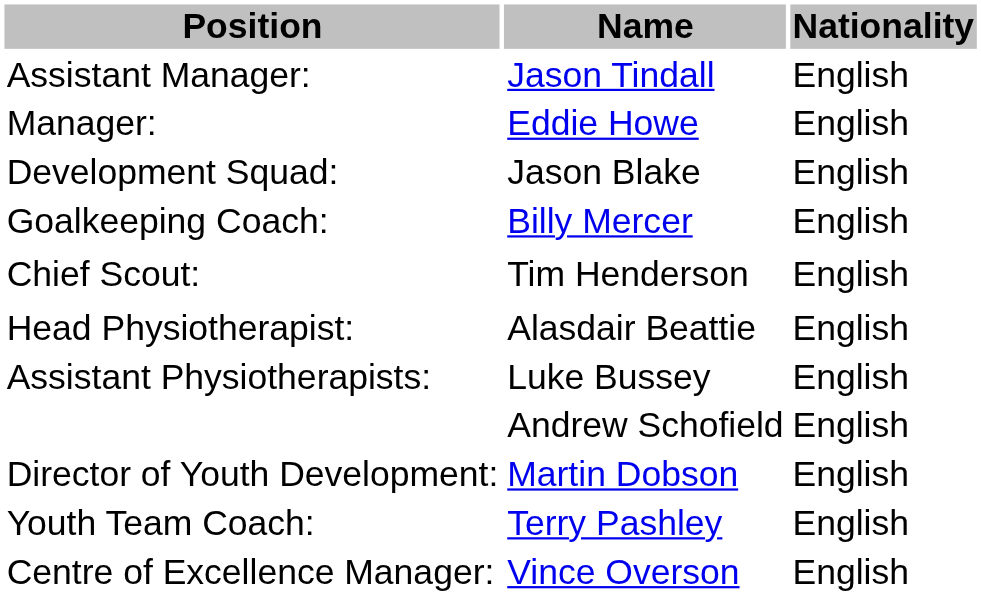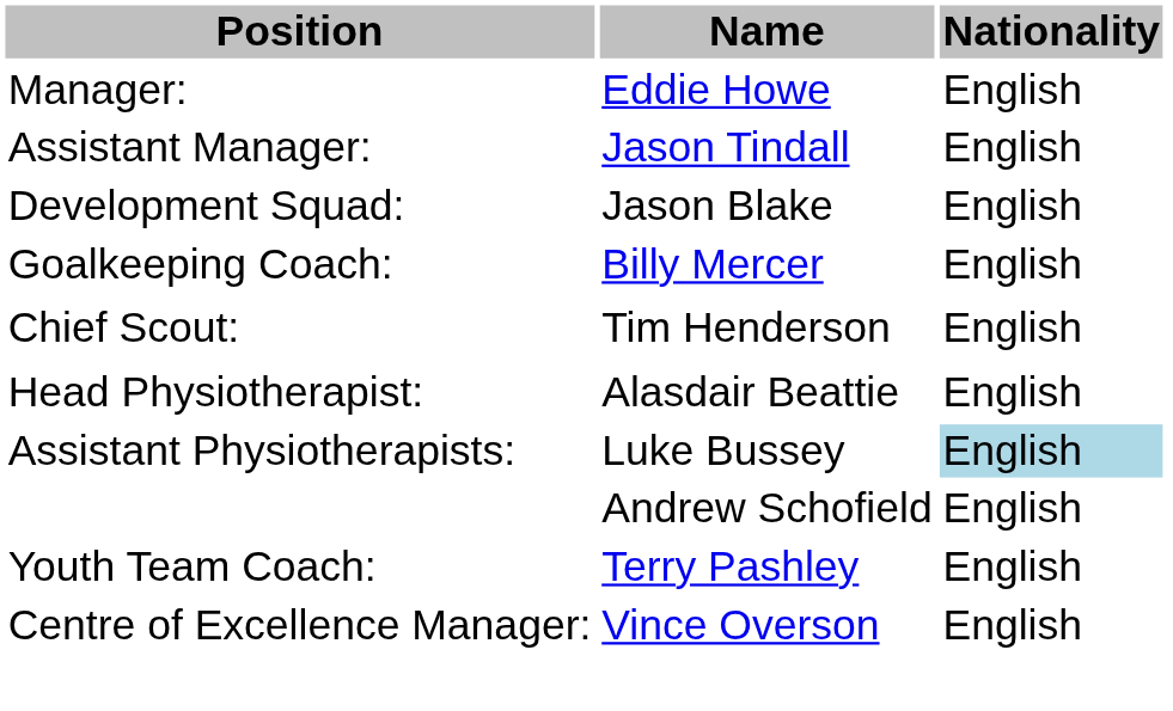rows swapped: Manager: <-> Assistant Manager:
Assistant Physiotherapists: | Nationality: no background -> lightblue background
- row: Director of Youth Development: | Martin Dobson | English
